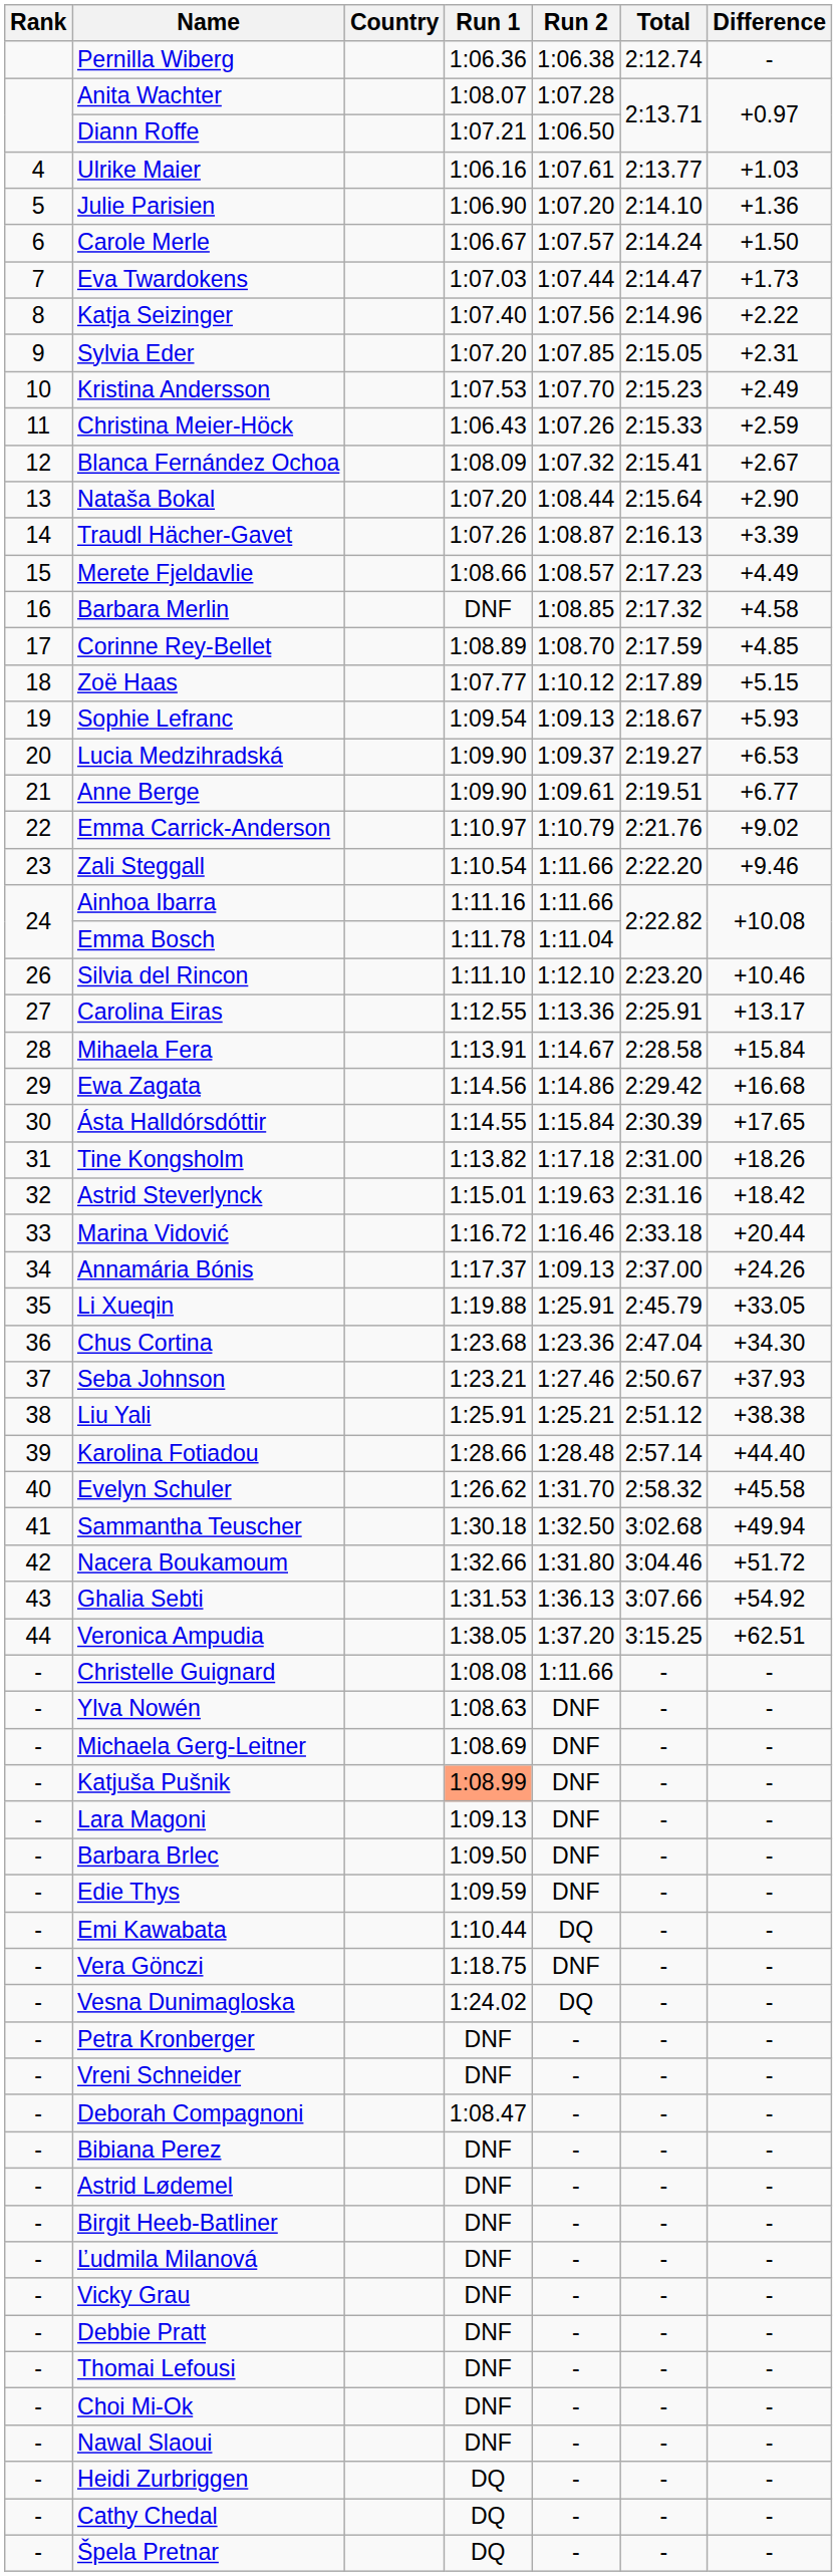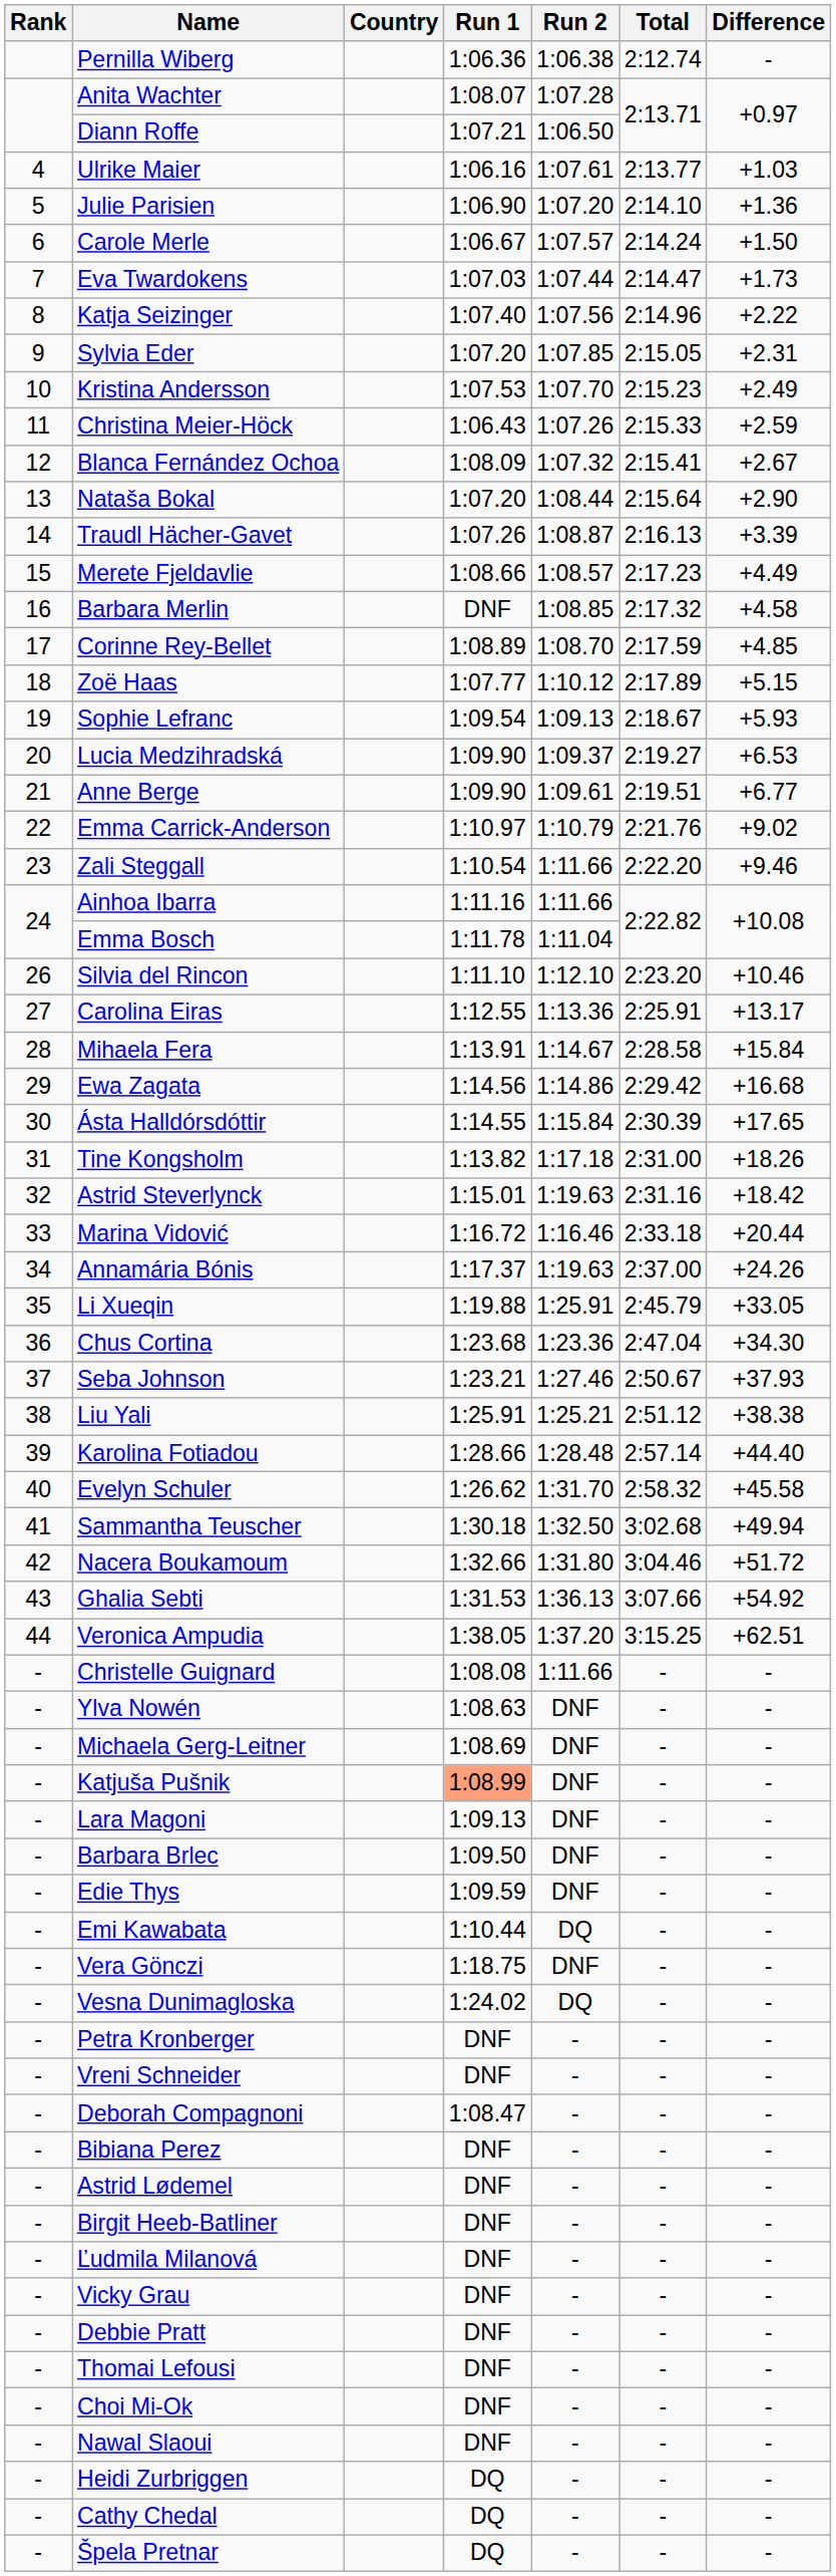Annamária Bónis | Run 2: 1:09.13 -> 1:19.63
